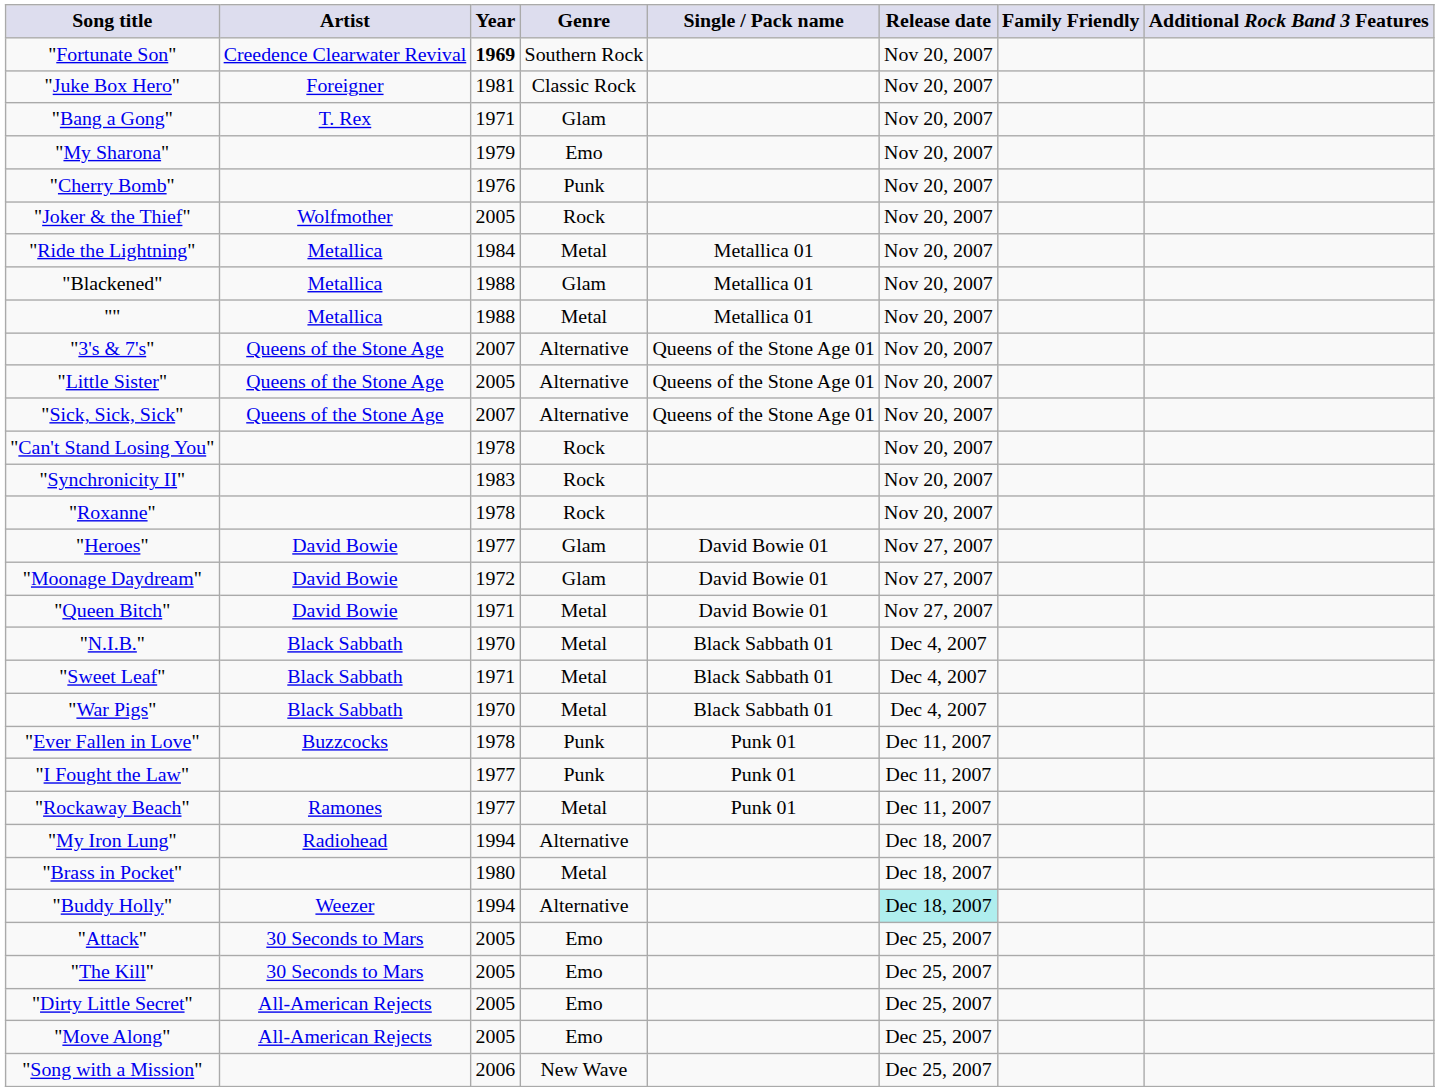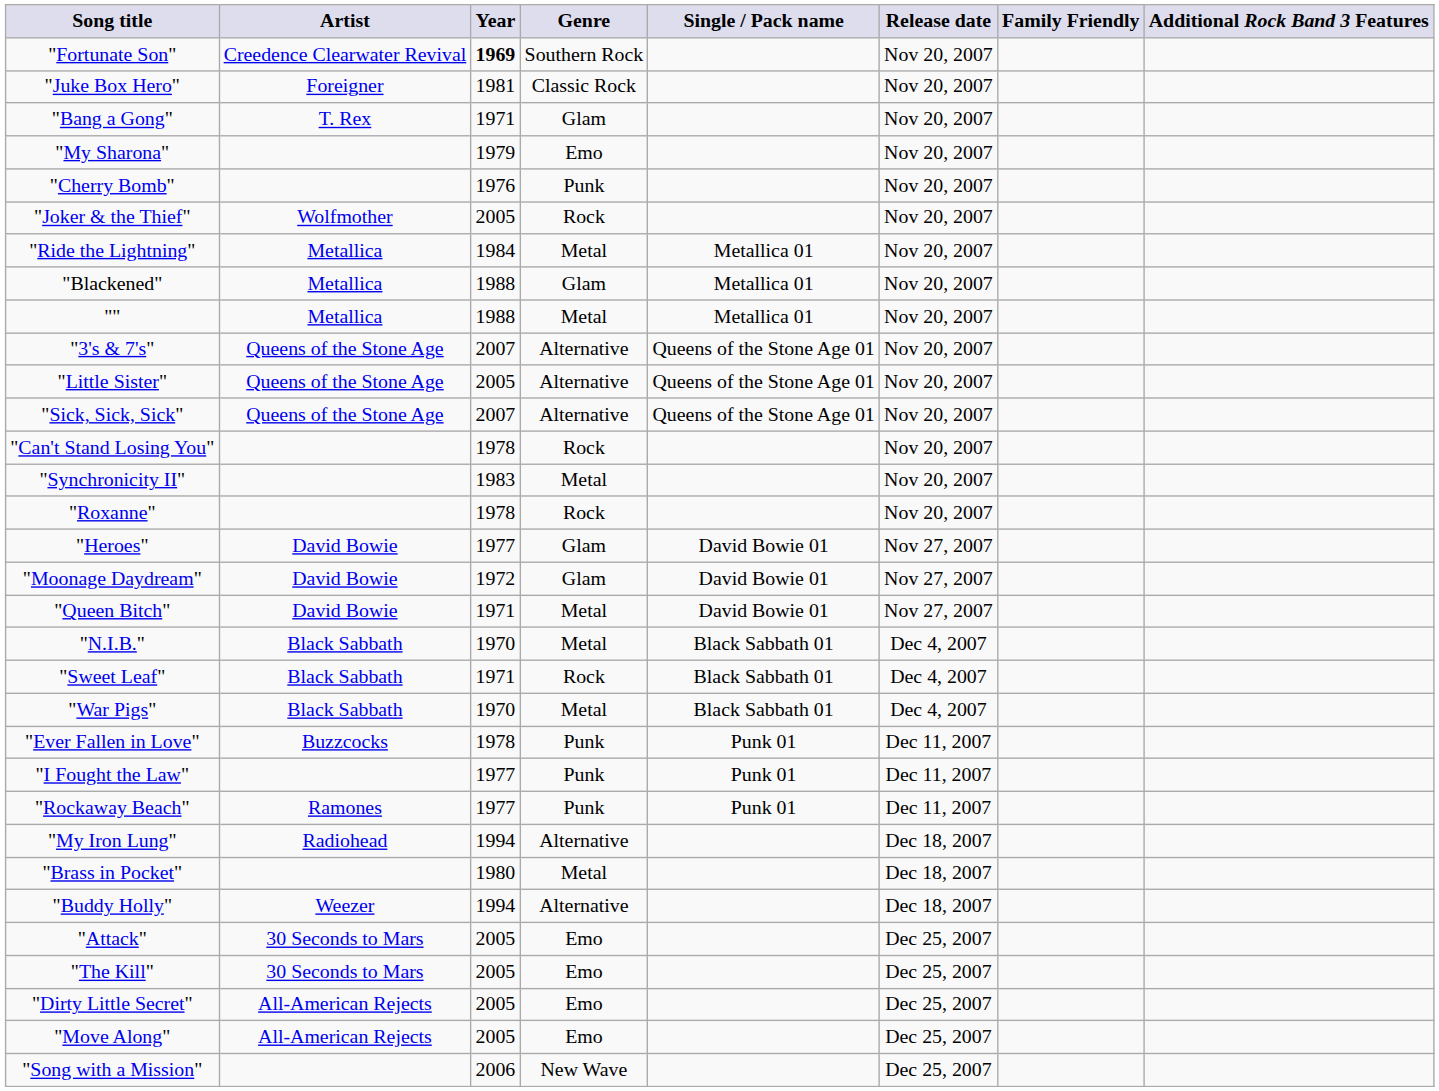"Synchronicity II" | Genre: Rock -> Metal
"Sweet Leaf" | Genre: Metal -> Rock
"Rockaway Beach" | Genre: Metal -> Punk
"Buddy Holly" | Release date: paleturquoise background -> no background
